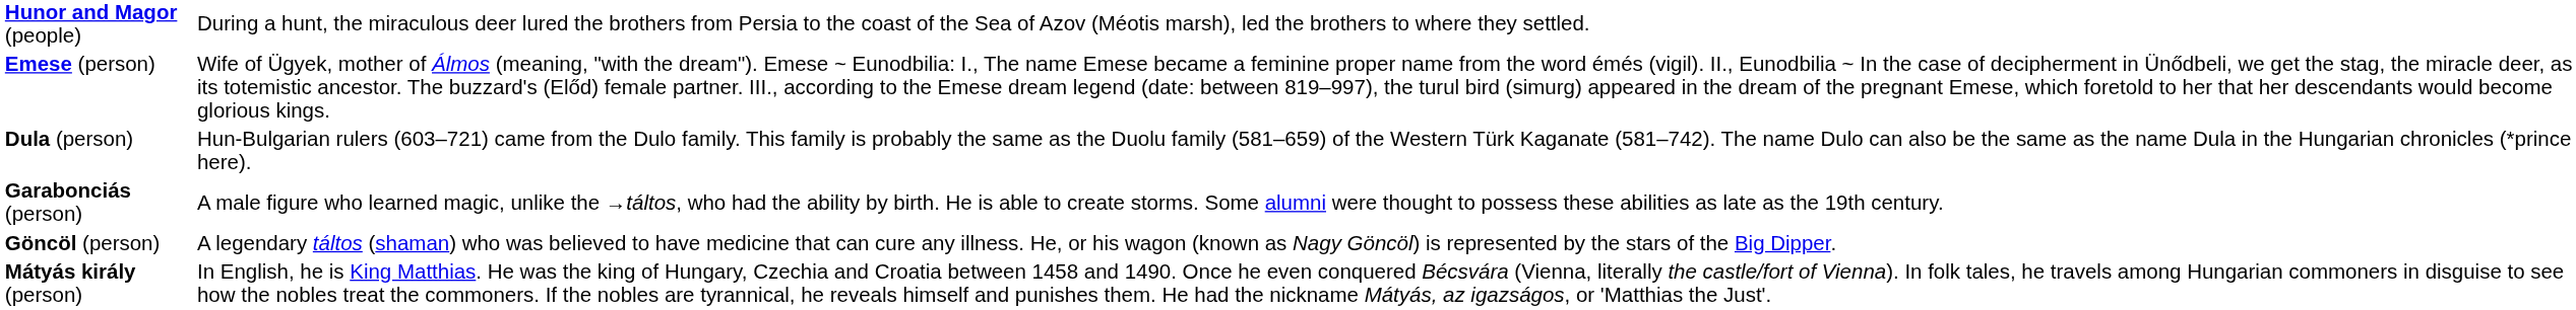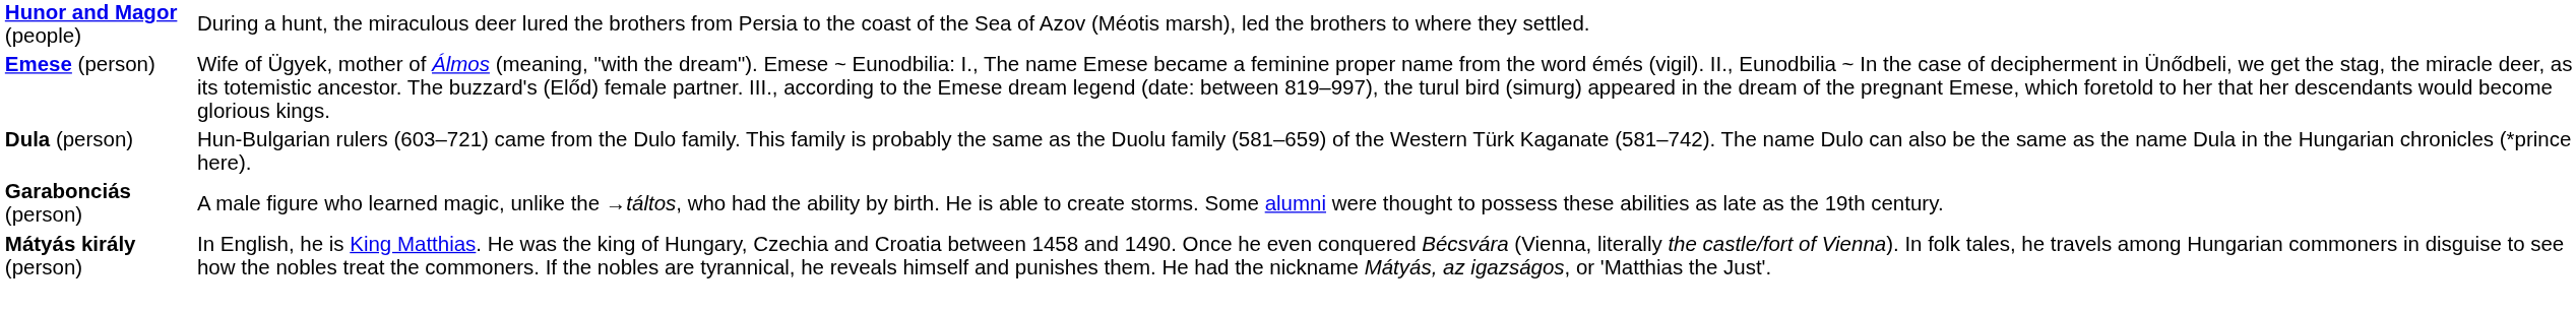- row: Göncöl (person) | A legendary táltos (shaman) who was believed to have medicine that can cure any illness. He, or his wagon (known as Nagy Göncöl) is represented by the stars of the Big Dipper.
